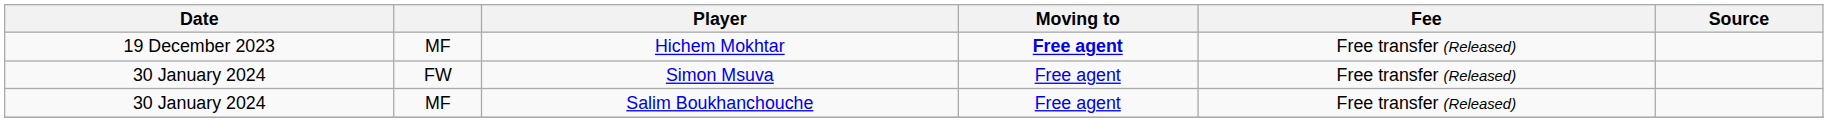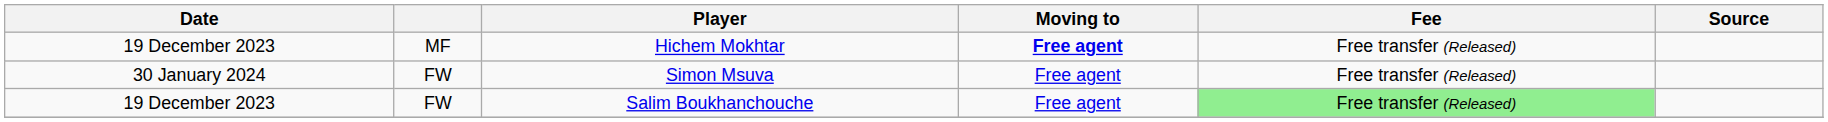Salim Boukhanchouche | Date: 30 January 2024 -> 19 December 2023
Salim Boukhanchouche | column 2: MF -> FW
Salim Boukhanchouche | Fee: no background -> lightgreen background
